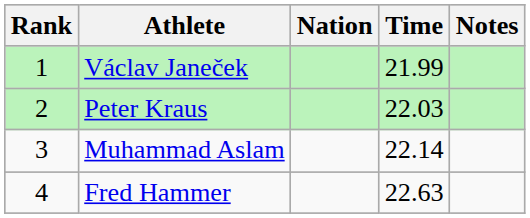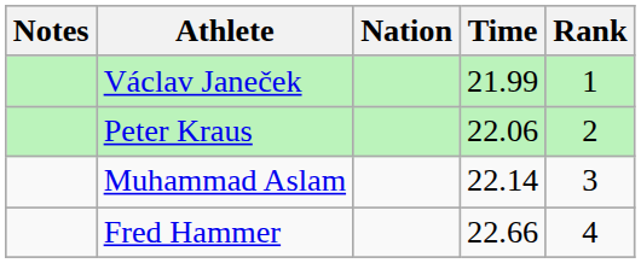columns swapped: Rank <-> Notes
Peter Kraus | Time: 22.03 -> 22.06
Fred Hammer | Time: 22.63 -> 22.66
